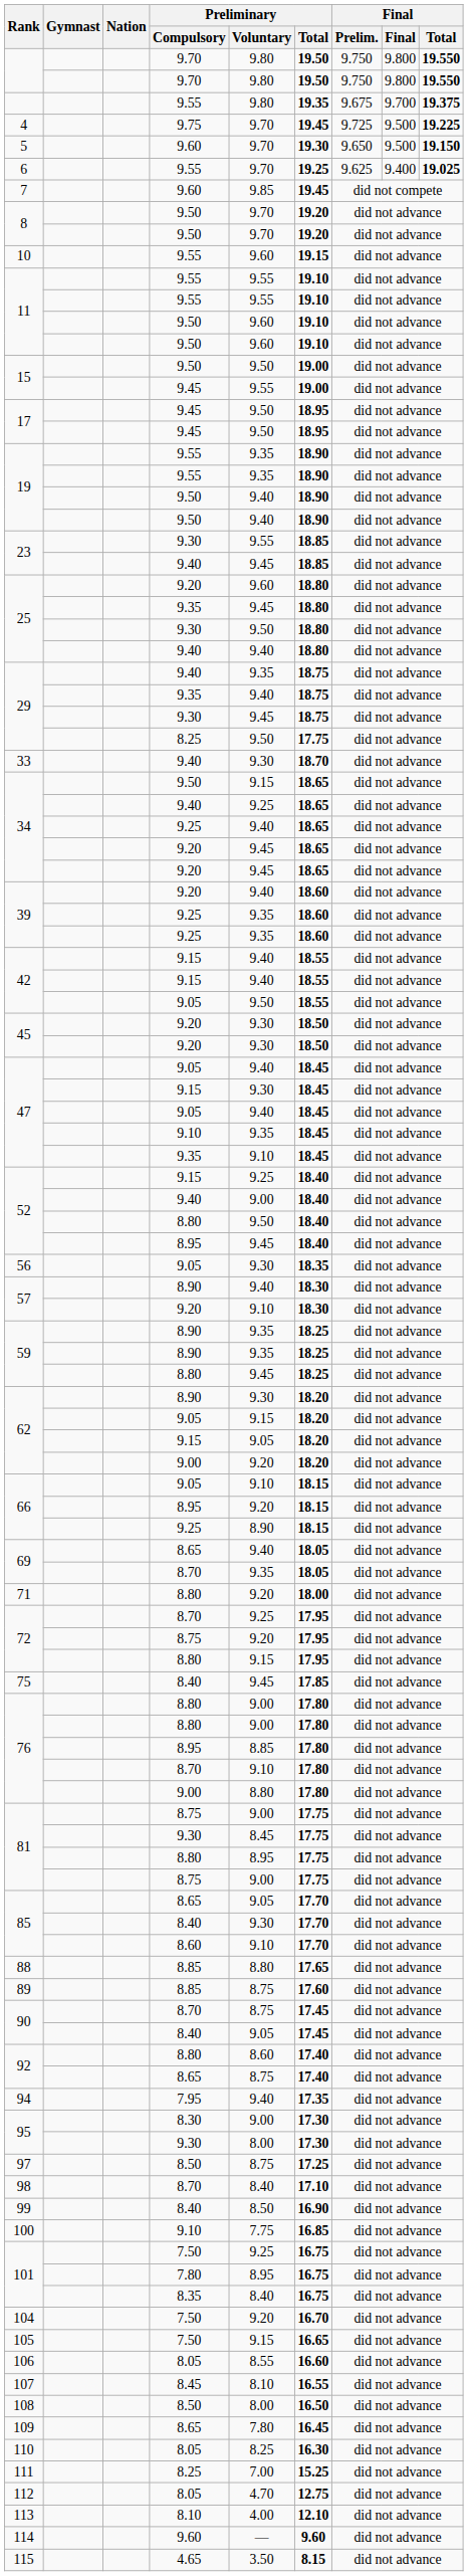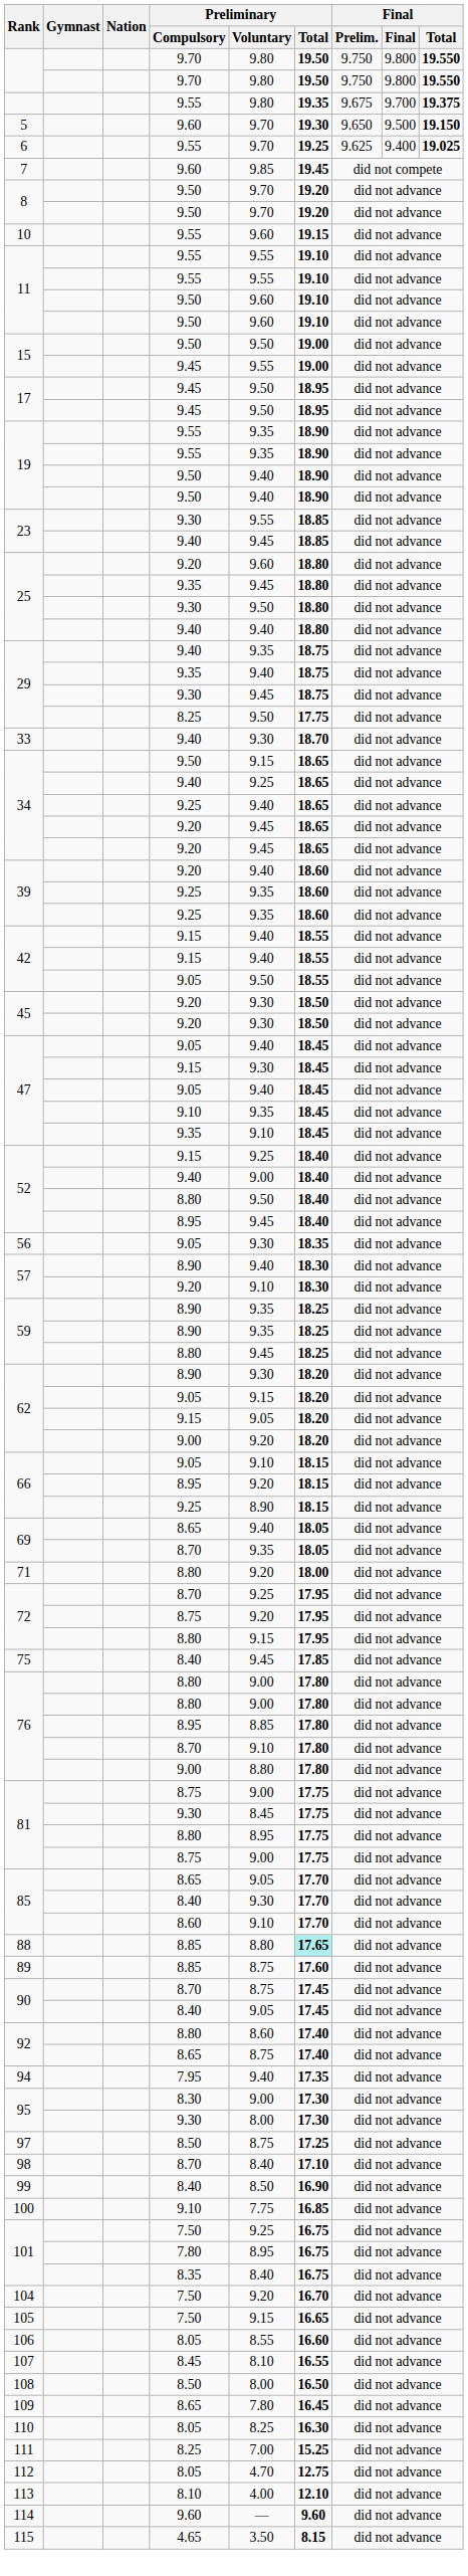- row: 4 | 9.75 | 9.70 | 19.45 | 9.725 | 9.500 | 19.225
88 | Preliminary / Total: no background -> paleturquoise background
